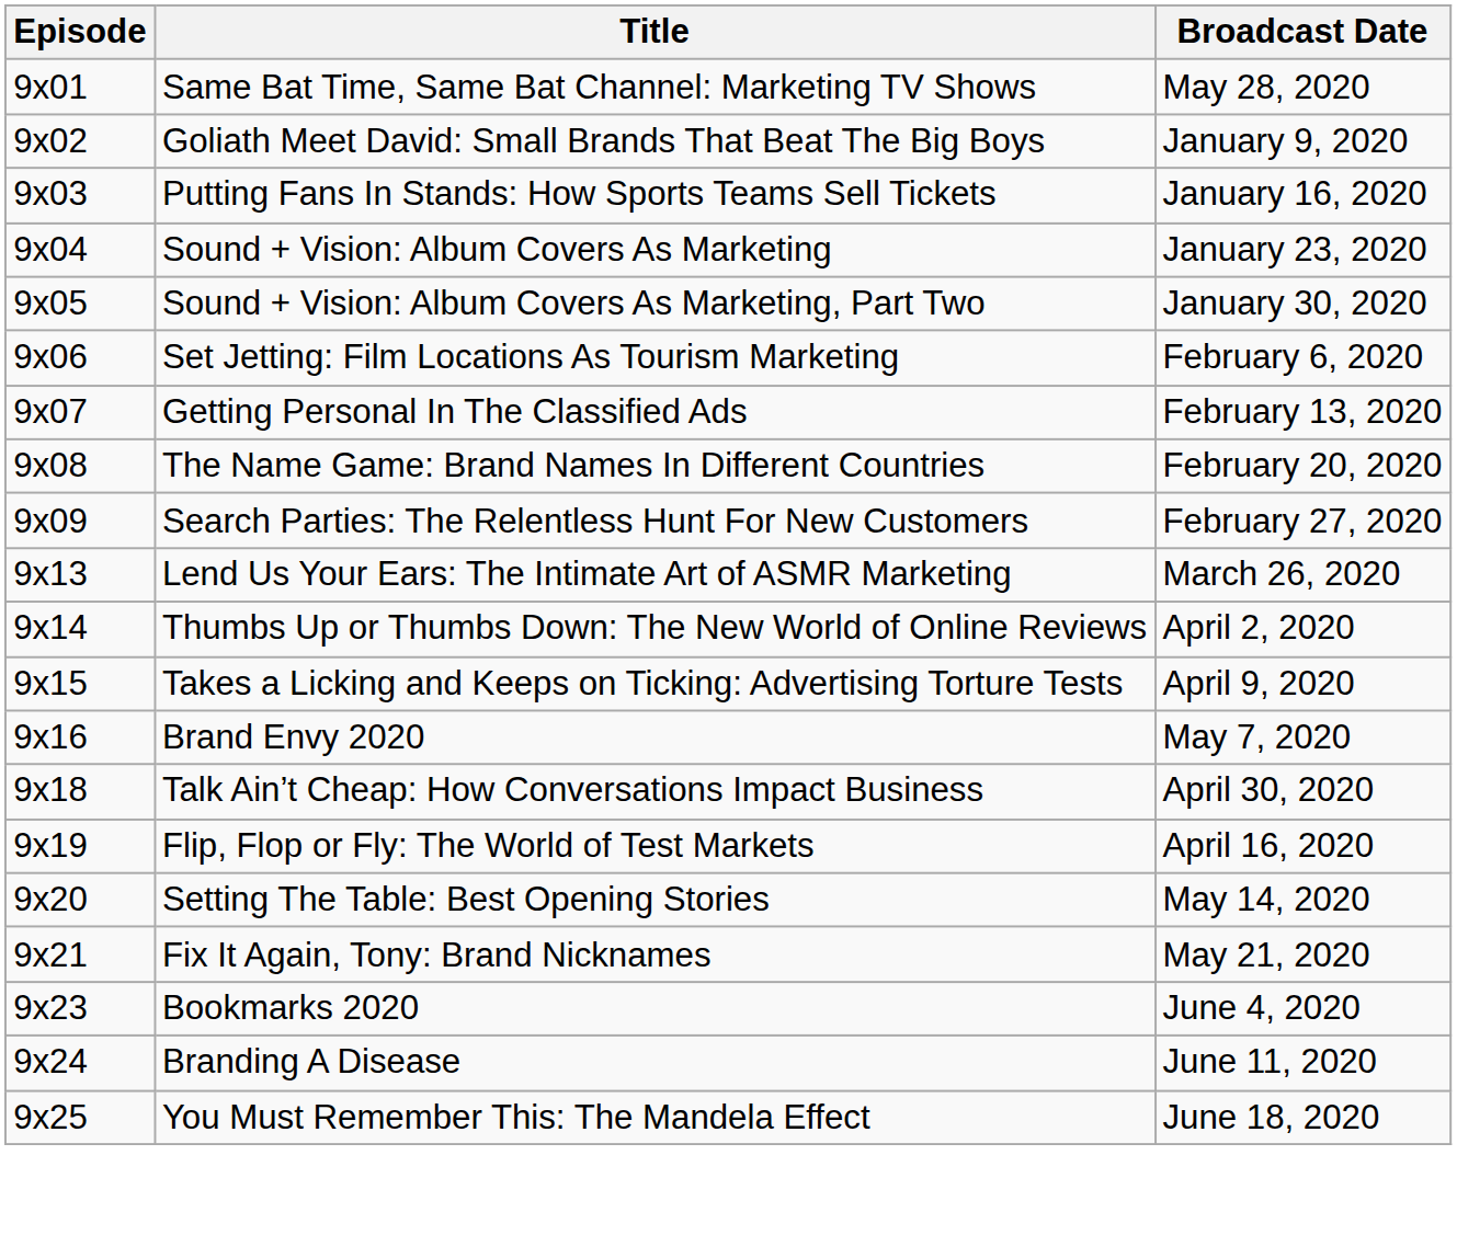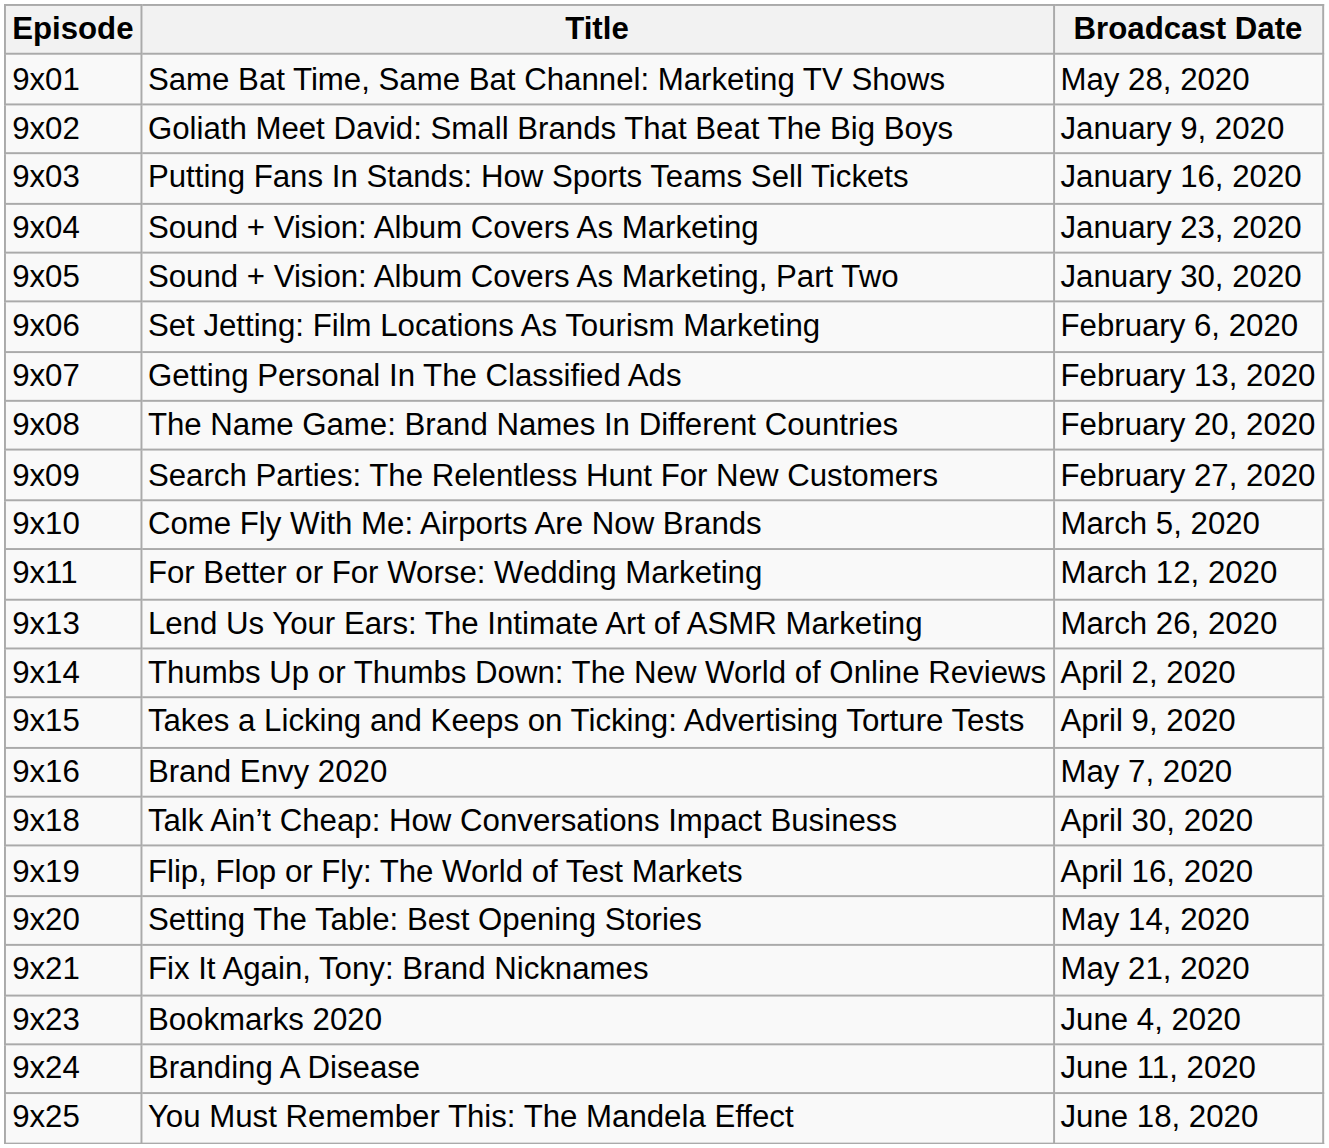+ row: 9x10 | Come Fly With Me: Airports Are Now Brands | March 5, 2020
+ row: 9x11 | For Better or For Worse: Wedding Marketing | March 12, 2020
